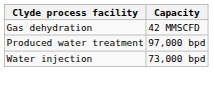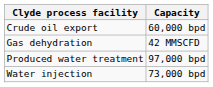+ row: Crude oil export | 60,000 bpd
